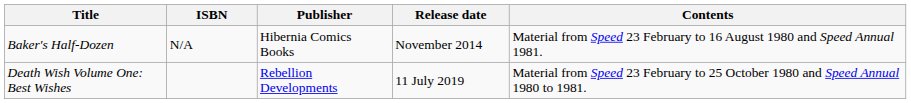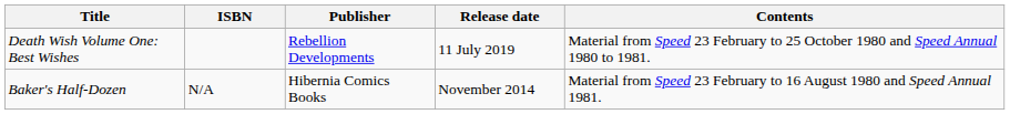rows swapped: Baker's Half-Dozen <-> Death Wish Volume One: Best Wishes
